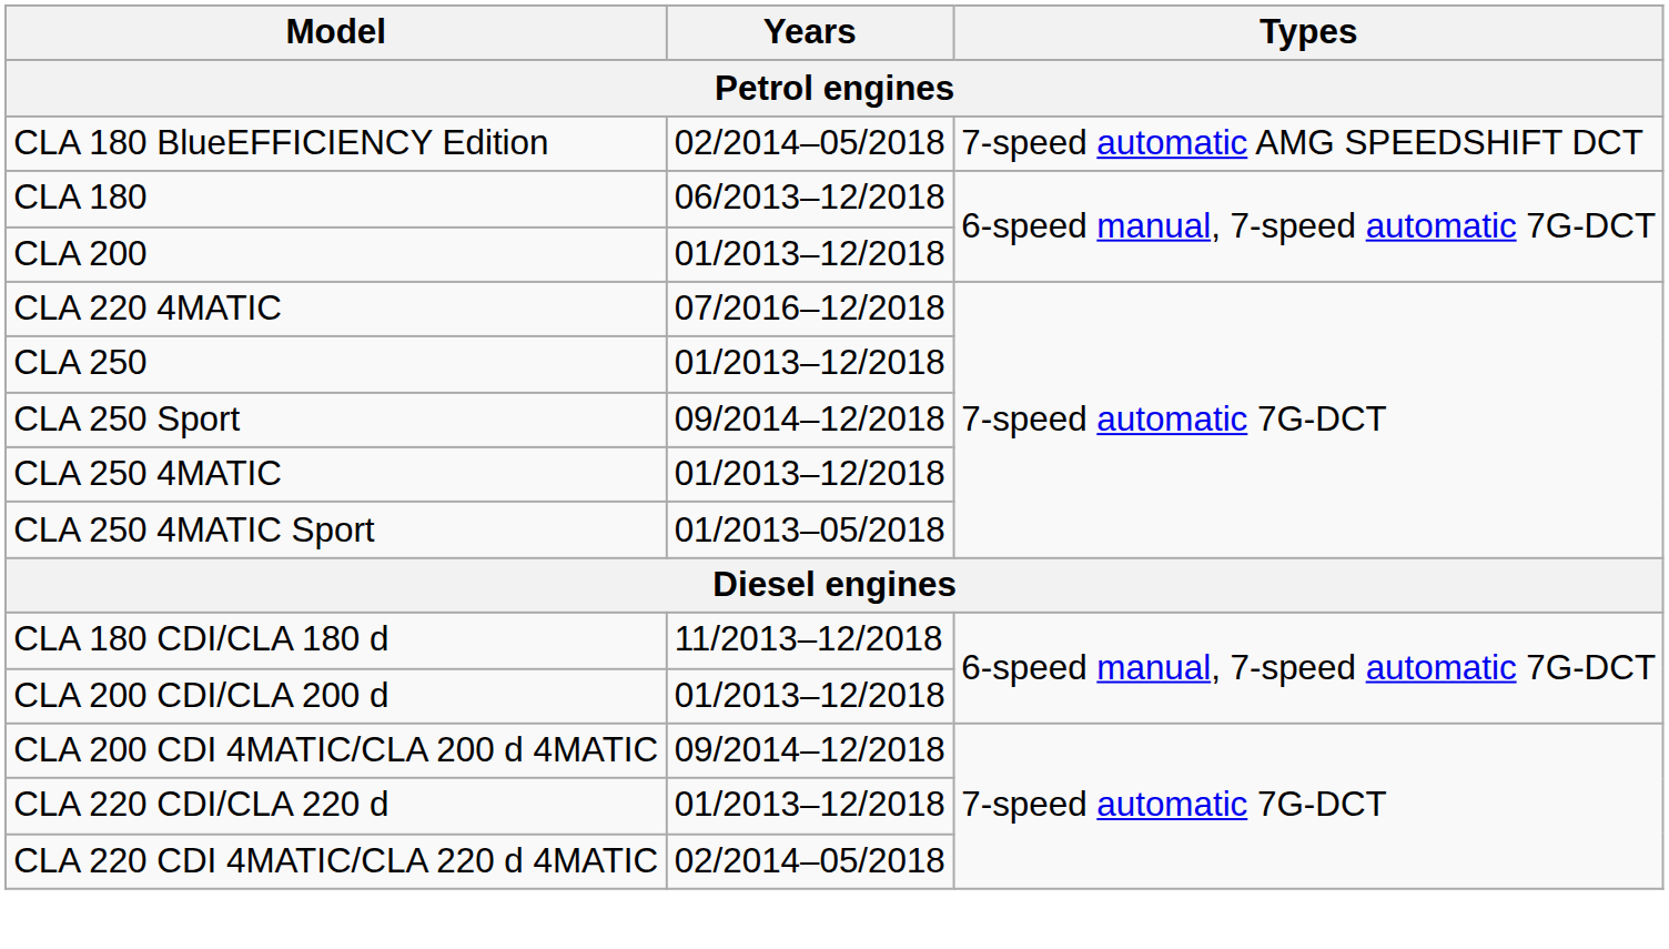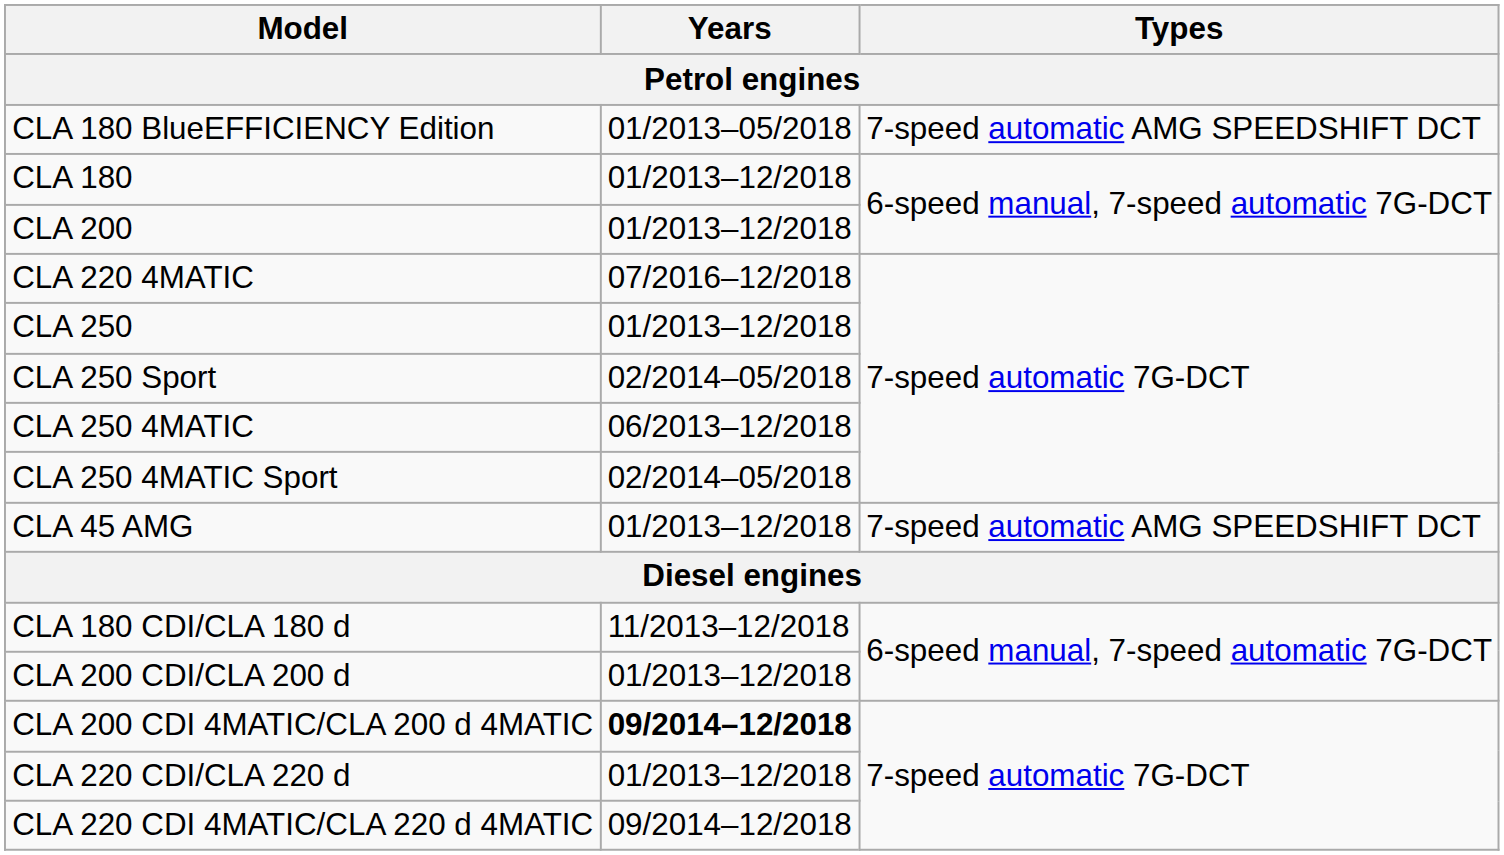CLA 180 BlueEFFICIENCY Edition | Years: 02/2014–05/2018 -> 01/2013–05/2018
CLA 180 | Years: 06/2013–12/2018 -> 01/2013–12/2018
CLA 250 Sport | Years: 09/2014–12/2018 -> 02/2014–05/2018
CLA 250 4MATIC | Years: 01/2013–12/2018 -> 06/2013–12/2018
CLA 250 4MATIC Sport | Years: 01/2013–05/2018 -> 02/2014–05/2018
+ row: CLA 45 AMG | 01/2013–12/2018 | 7-speed automatic AMG SPEEDSHIFT DCT
CLA 200 CDI 4MATIC/CLA 200 d 4MATIC | Years: normal -> bold
CLA 220 CDI 4MATIC/CLA 220 d 4MATIC | Years: 02/2014–05/2018 -> 09/2014–12/2018
